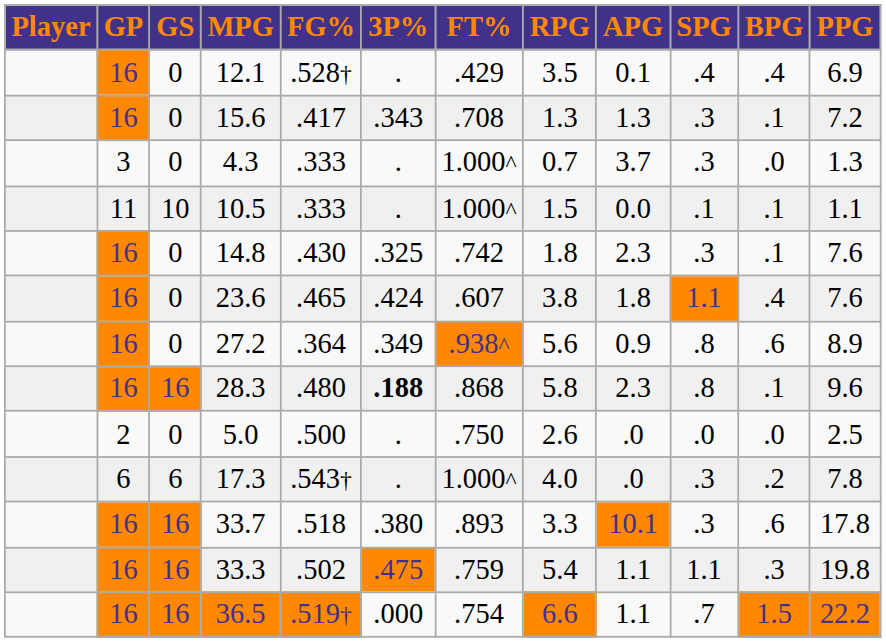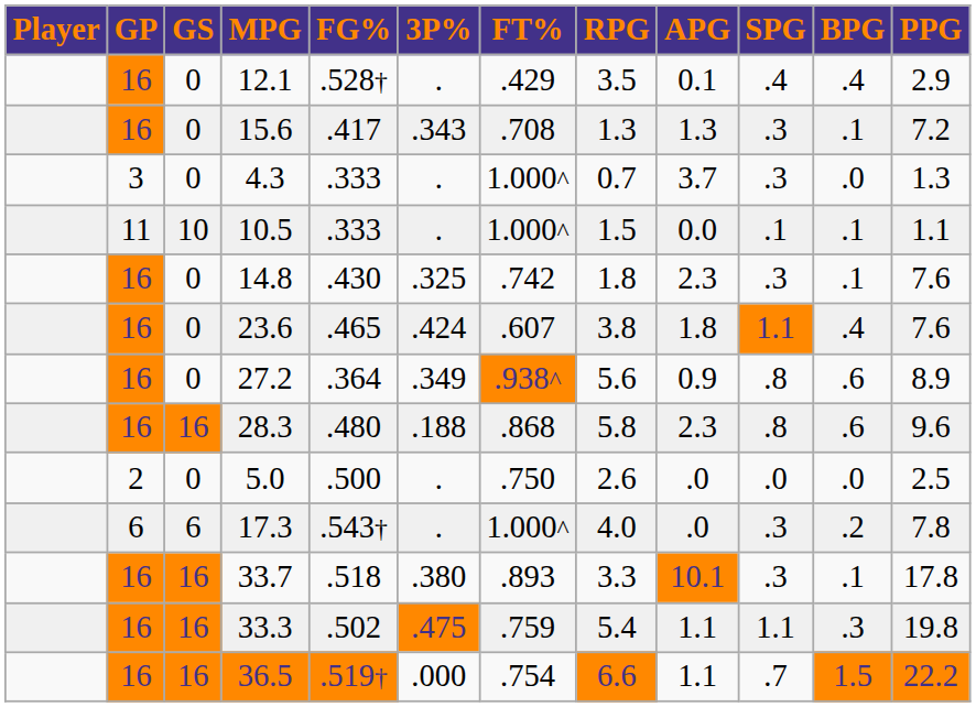12.1 | PPG: 6.9 -> 2.9
28.3 | 3P%: bold -> normal
28.3 | BPG: .1 -> .6
33.7 | BPG: .6 -> .1
